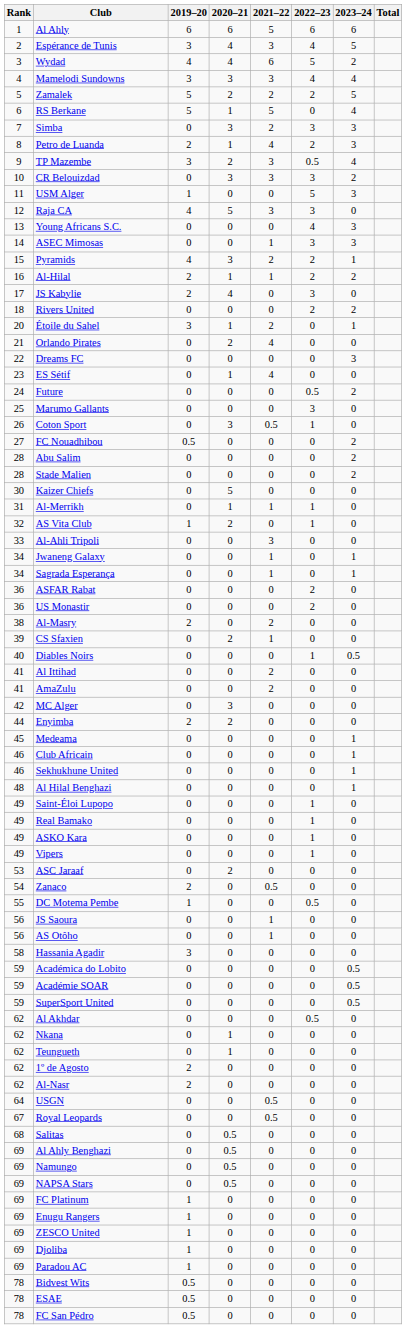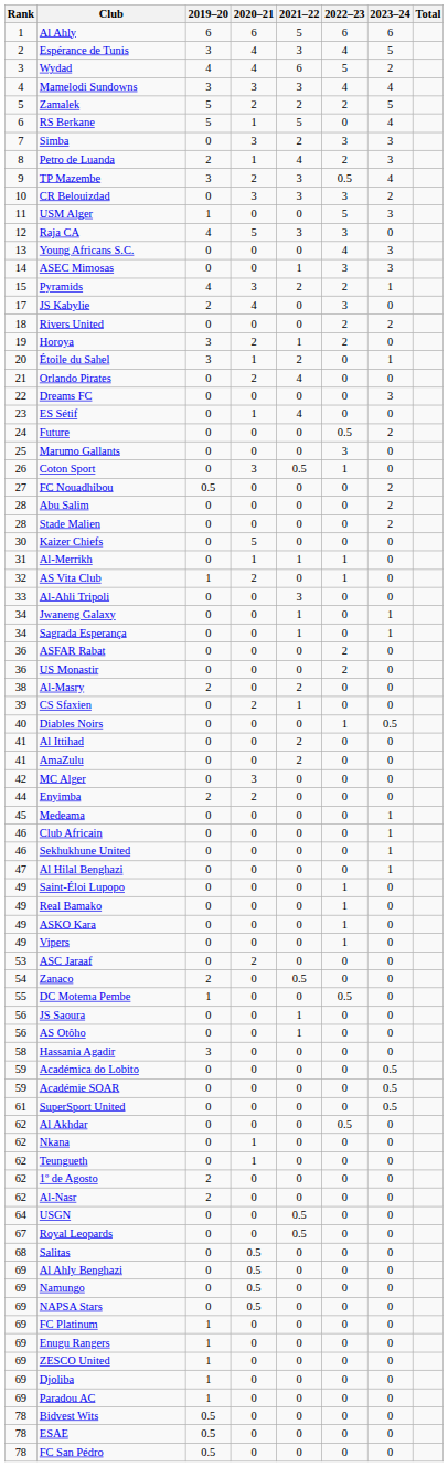- row: 16 | Al-Hilal | 2 | 1 | 1 | 2 | 2
+ row: 19 | Horoya | 3 | 2 | 1 | 2 | 0
Al Hilal Benghazi | Rank: 48 -> 47
SuperSport United | Rank: 59 -> 61
